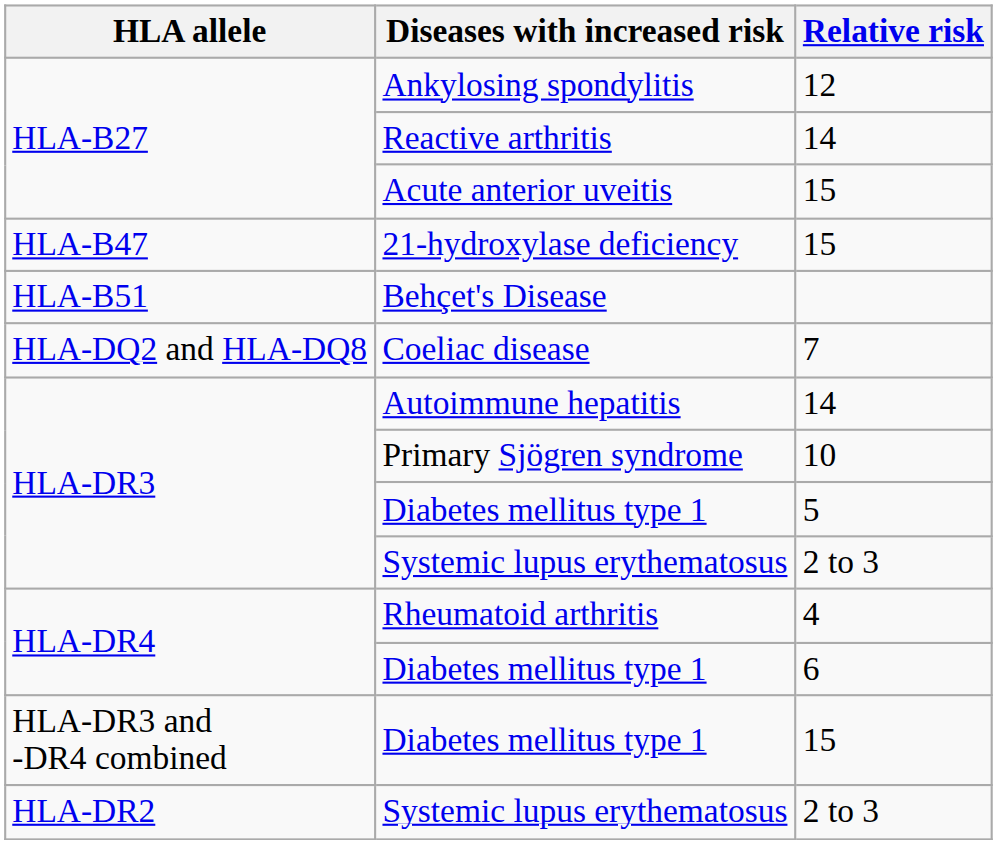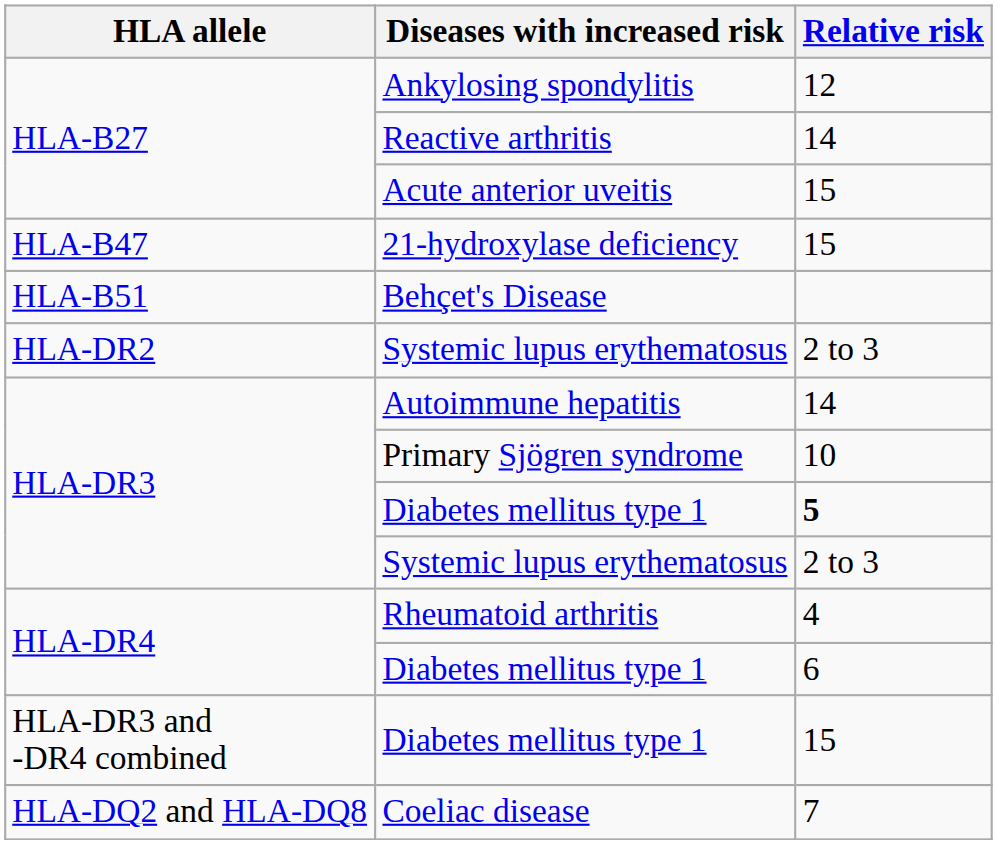rows swapped: HLA-DR2 / Systemic lupus erythematosus <-> Coeliac disease
HLA-DR3 / Diabetes mellitus type 1 | Relative risk: normal -> bold
